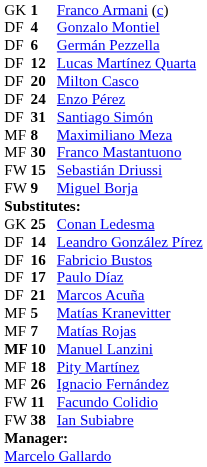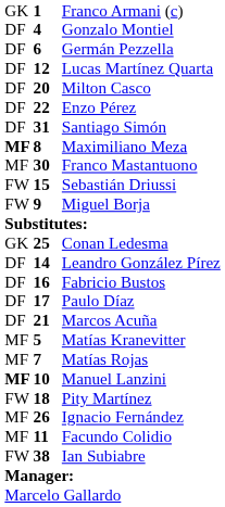Enzo Pérez | column 2: 24 -> 22
Maximiliano Meza | column 1: normal -> bold
Pity Martínez | column 1: MF -> FW
Facundo Colidio | column 1: FW -> MF
